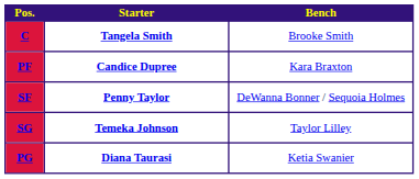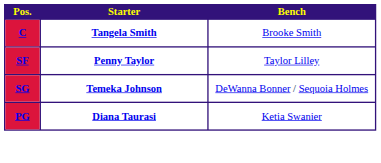- row: PF | Candice Dupree | Kara Braxton
SF | Bench: DeWanna Bonner / Sequoia Holmes -> Taylor Lilley
SG | Bench: Taylor Lilley -> DeWanna Bonner / Sequoia Holmes
